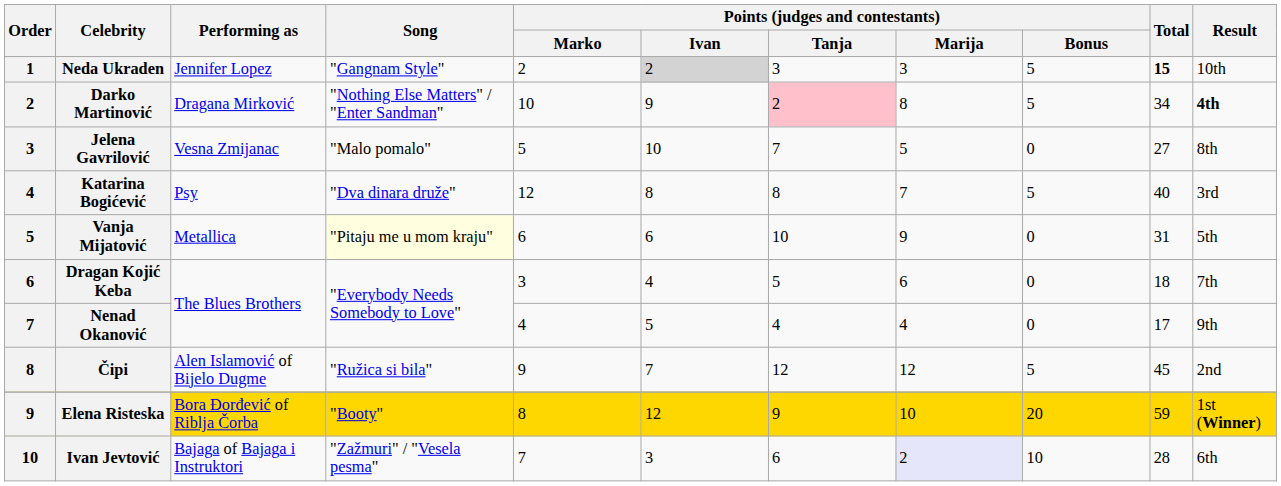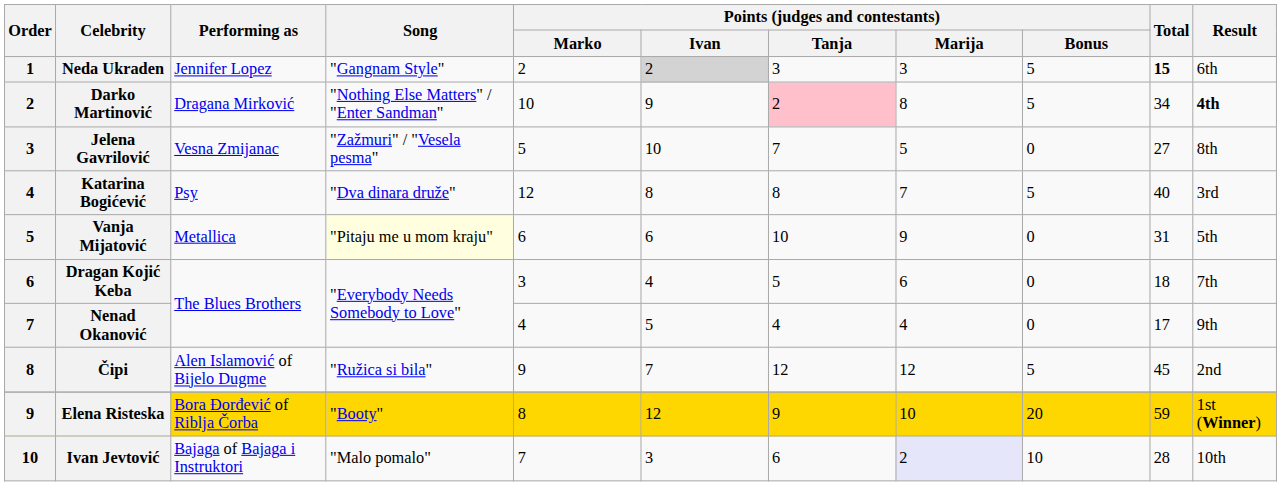Neda Ukraden | Result: 10th -> 6th
Jelena Gavrilović | Song: "Malo pomalo" -> "Zažmuri" / "Vesela pesma"
Ivan Jevtović | Song: "Zažmuri" / "Vesela pesma" -> "Malo pomalo"
Ivan Jevtović | Result: 6th -> 10th
